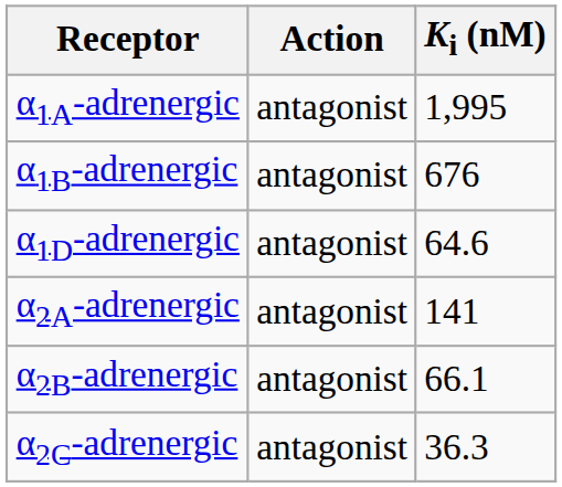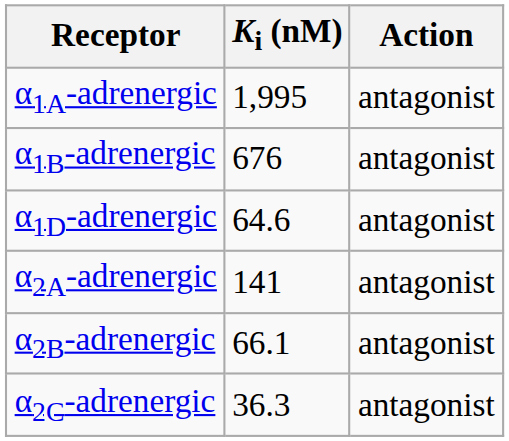columns swapped: Ki (nM) <-> Action
